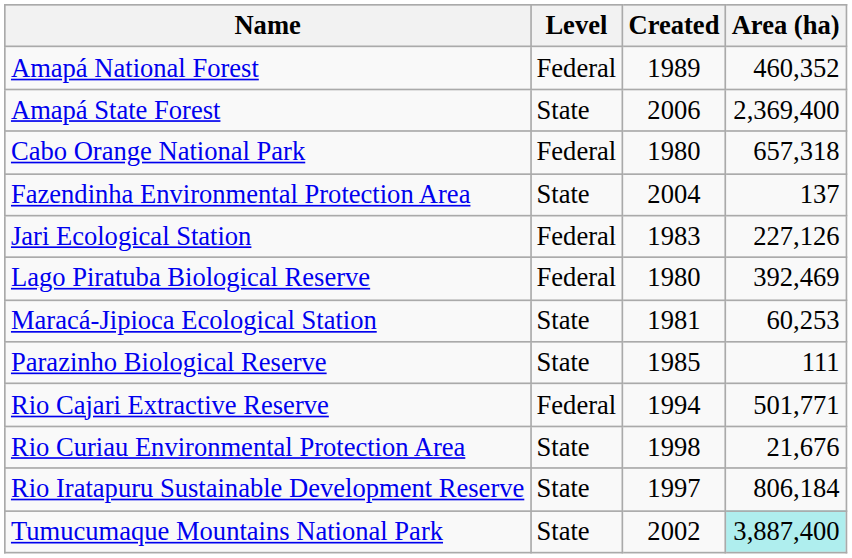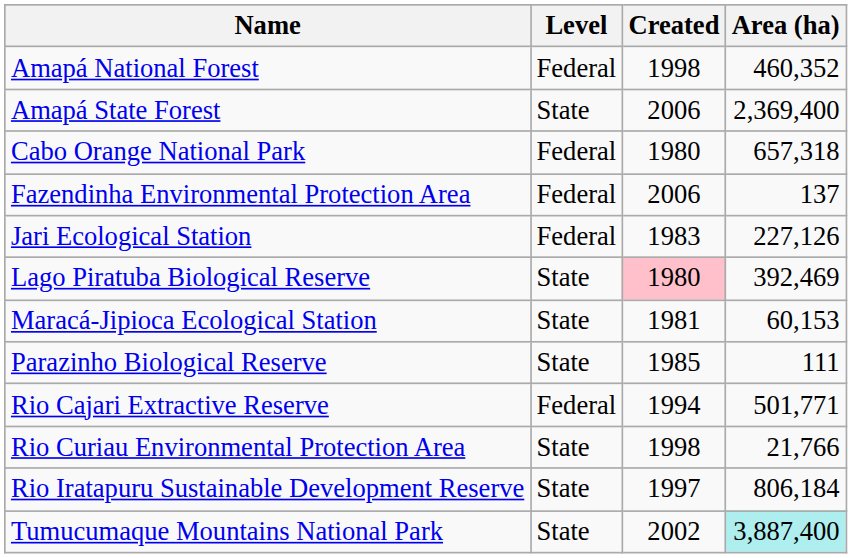Amapá National Forest | Created: 1989 -> 1998
Fazendinha Environmental Protection Area | Level: State -> Federal
Fazendinha Environmental Protection Area | Created: 2004 -> 2006
Lago Piratuba Biological Reserve | Level: Federal -> State
Lago Piratuba Biological Reserve | Created: no background -> pink background
Maracá-Jipioca Ecological Station | Area (ha): 60,253 -> 60,153
Rio Curiau Environmental Protection Area | Area (ha): 21,676 -> 21,766
